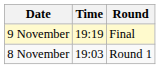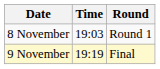rows swapped: 8 November <-> 9 November
